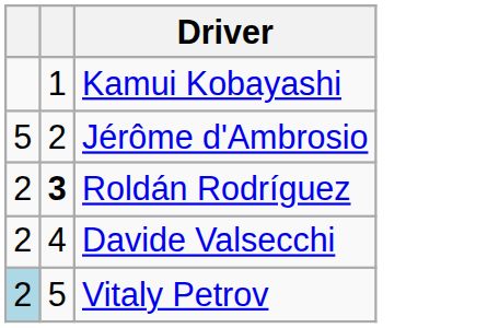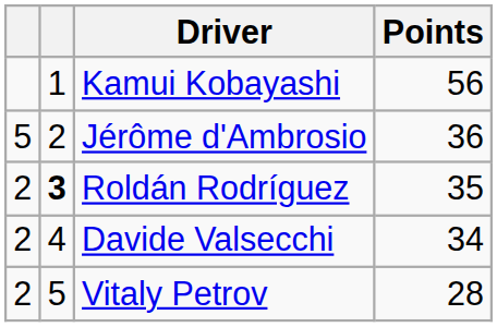+ column: Points | 56 | 36 | 35 | 34 | 28
Vitaly Petrov | column 1: lightblue background -> no background
